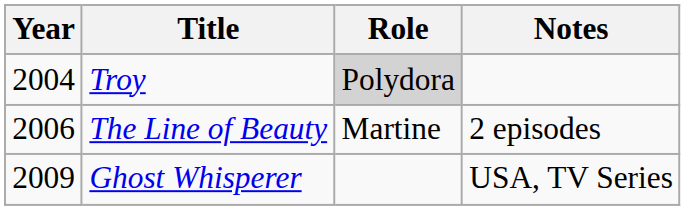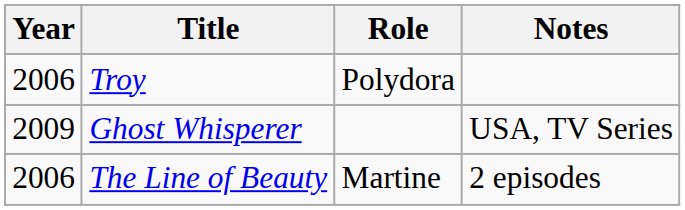Troy | Year: 2004 -> 2006
Troy | Role: lightgrey background -> no background
rows swapped: The Line of Beauty <-> Ghost Whisperer
